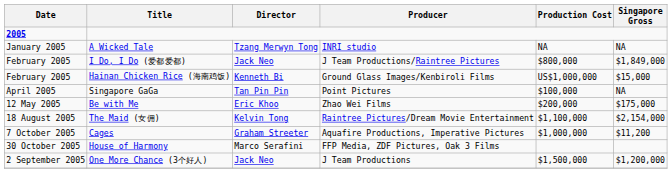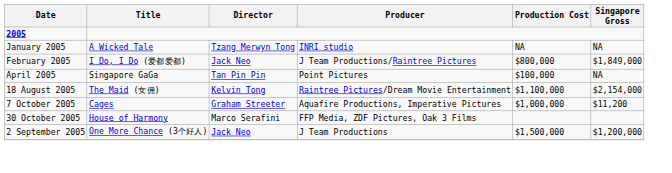- row: February 2005 | Hainan Chicken Rice (海南鸡饭) | Kenneth Bi | Ground Glass Images/Kenbiroli Films | US$1,000,000 | $15,000
- row: 12 May 2005 | Be with Me | Eric Khoo | Zhao Wei Films | $200,000 | $175,000
